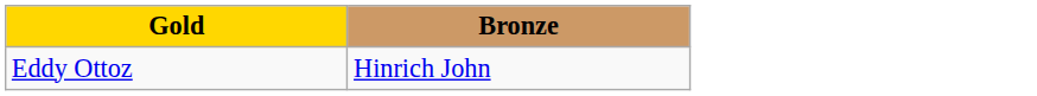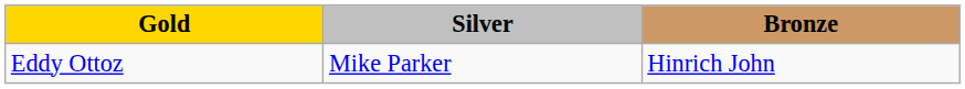+ column: Silver | Mike Parker
